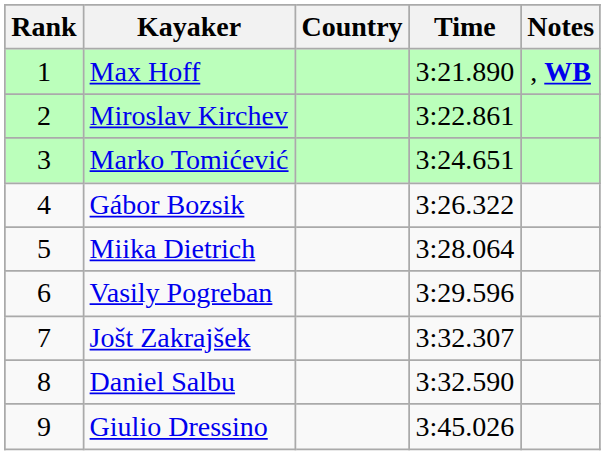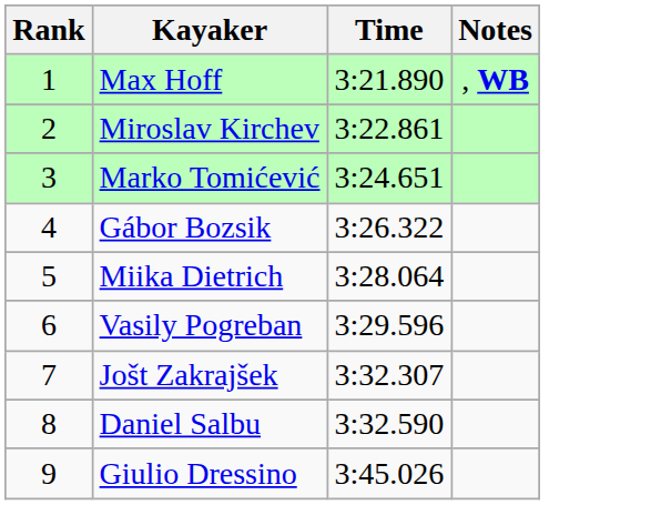- column: Country
